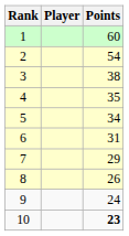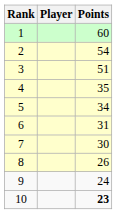3 | Points: 38 -> 51
7 | Points: 29 -> 30
